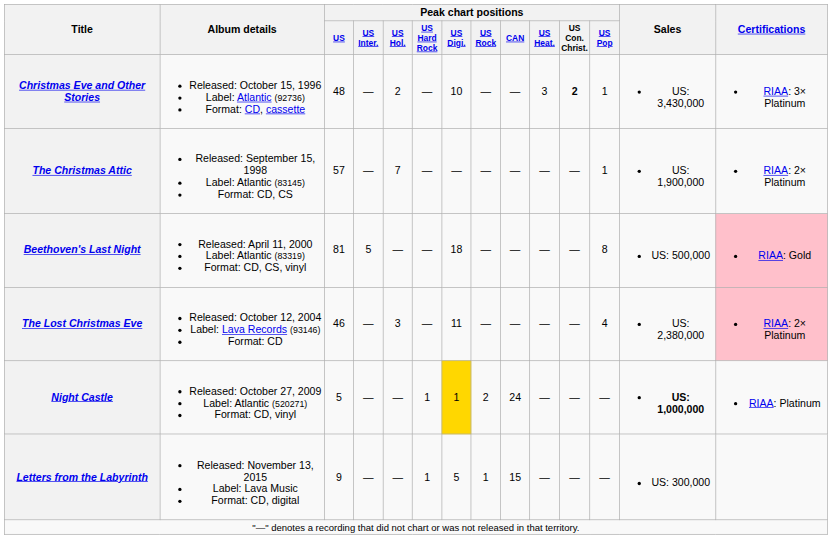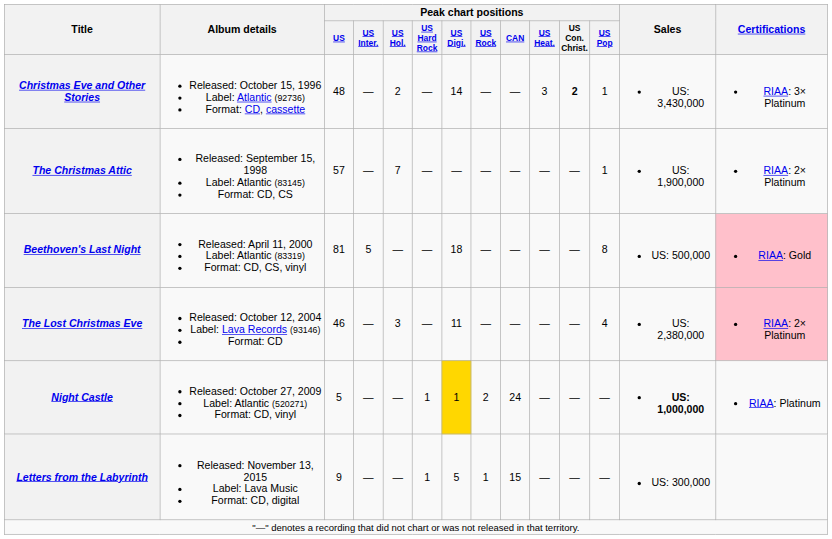Christmas Eve and Other Stories | Peak chart positions / US Digi.: 10 -> 14
